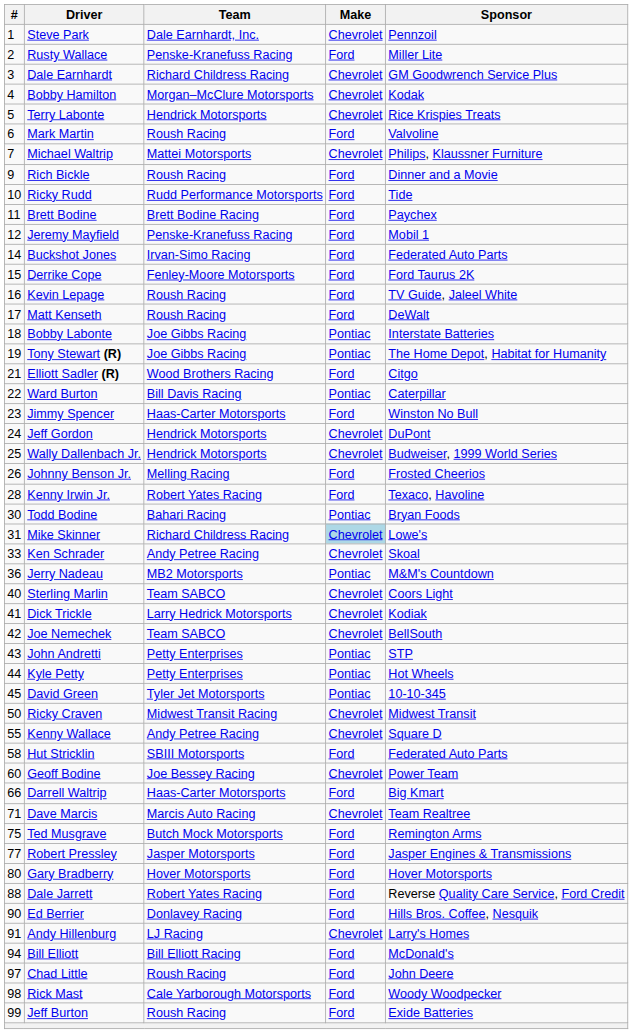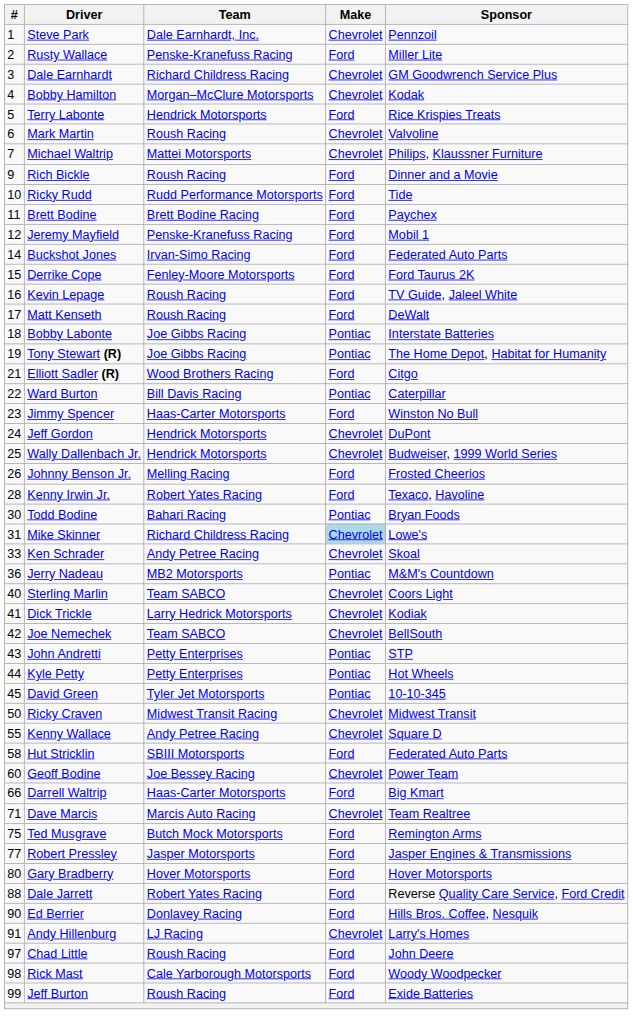Terry Labonte | Make: Chevrolet -> Ford
Mark Martin | Make: Ford -> Chevrolet
- row: 94 | Bill Elliott | Bill Elliott Racing | Ford | McDonald's
